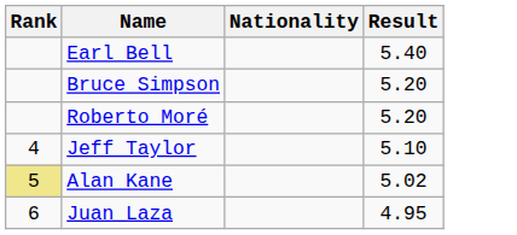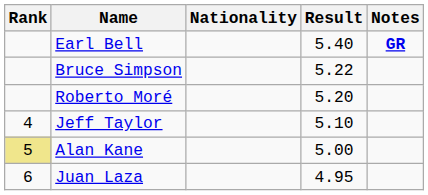+ column: Notes | GR
Bruce Simpson | Result: 5.20 -> 5.22
Alan Kane | Result: 5.02 -> 5.00
